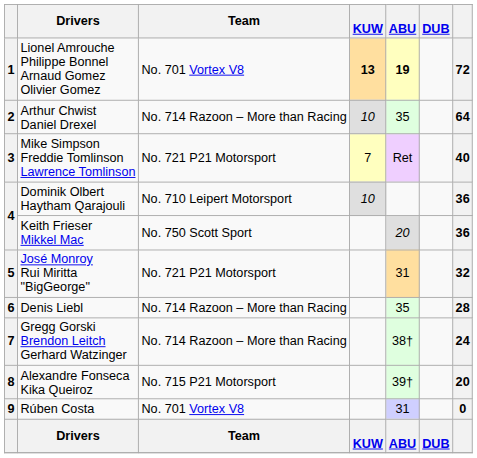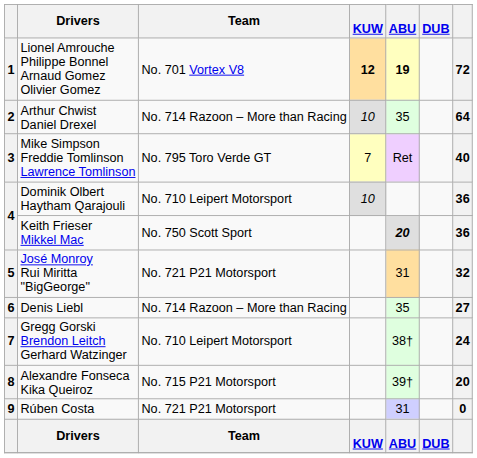Lionel Amrouche Philippe Bonnel Arnaud Gomez Olivier Gomez | KUW: 13 -> 12
Mike Simpson Freddie Tomlinson Lawrence Tomlinson | Team: No. 721 P21 Motorsport -> No. 795 Toro Verde GT
Keith Frieser Mikkel Mac | ABU: normal -> bold
Denis Liebl | column 7: 28 -> 27
Gregg Gorski Brendon Leitch Gerhard Watzinger | Team: No. 714 Razoon – More than Racing -> No. 710 Leipert Motorsport
Rúben Costa | Team: No. 701 Vortex V8 -> No. 721 P21 Motorsport
